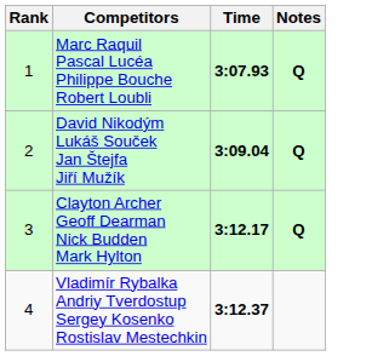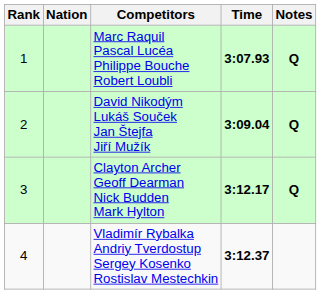+ column: Nation
